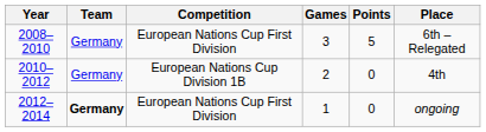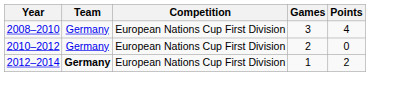- column: Place | 6th – Relegated | 4th | ongoing
2008–2010 | Points: 5 -> 4
2010–2012 | Competition: European Nations Cup Division 1B -> European Nations Cup First Division
2012–2014 | Points: 0 -> 2
